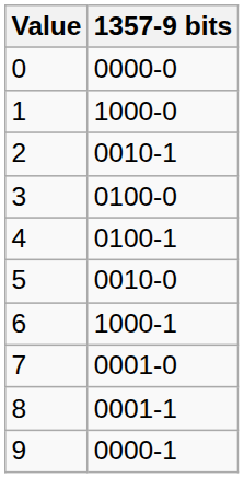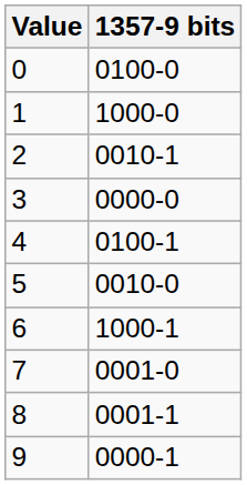0 | 1357-9 bits: 0000-0 -> 0100-0
3 | 1357-9 bits: 0100-0 -> 0000-0
